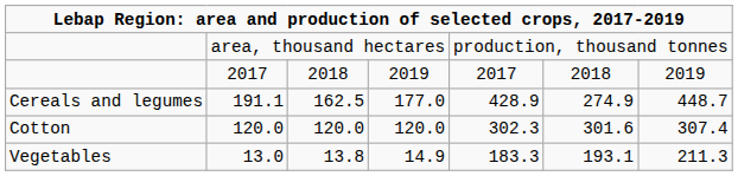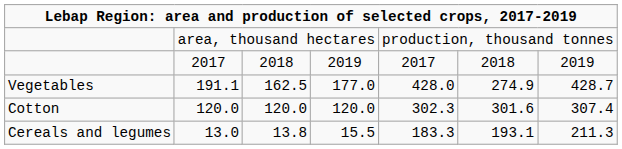191.1 | column 1: Cereals and legumes -> Vegetables
191.1 | column 5: 428.9 -> 428.0
191.1 | column 7: 448.7 -> 428.7
13.0 | column 1: Vegetables -> Cereals and legumes
13.0 | column 4: 14.9 -> 15.5
